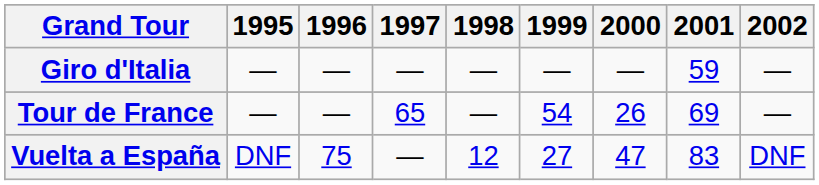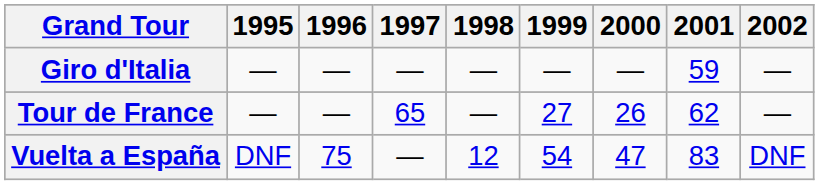Tour de France | 1999: 54 -> 27
Tour de France | 2001: 69 -> 62
Vuelta a España | 1999: 27 -> 54
